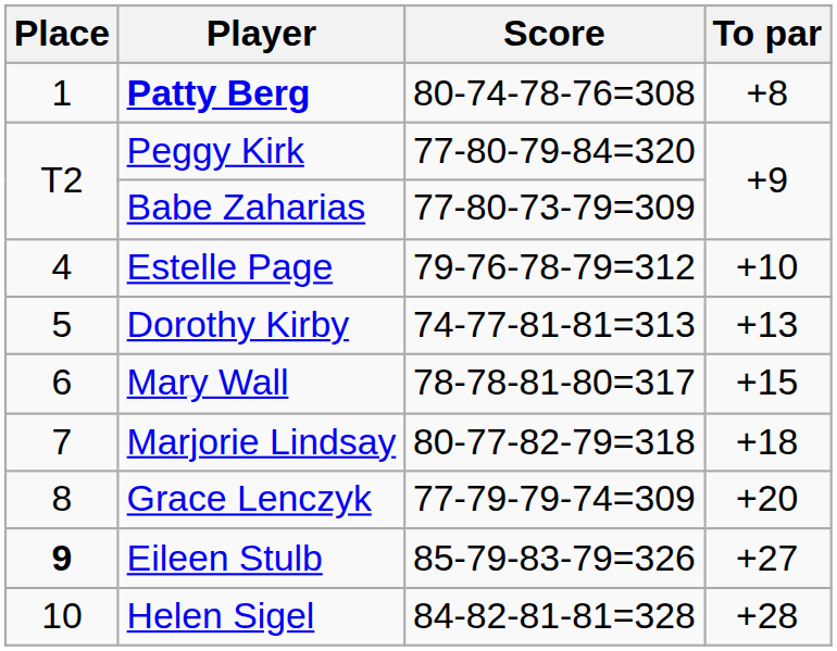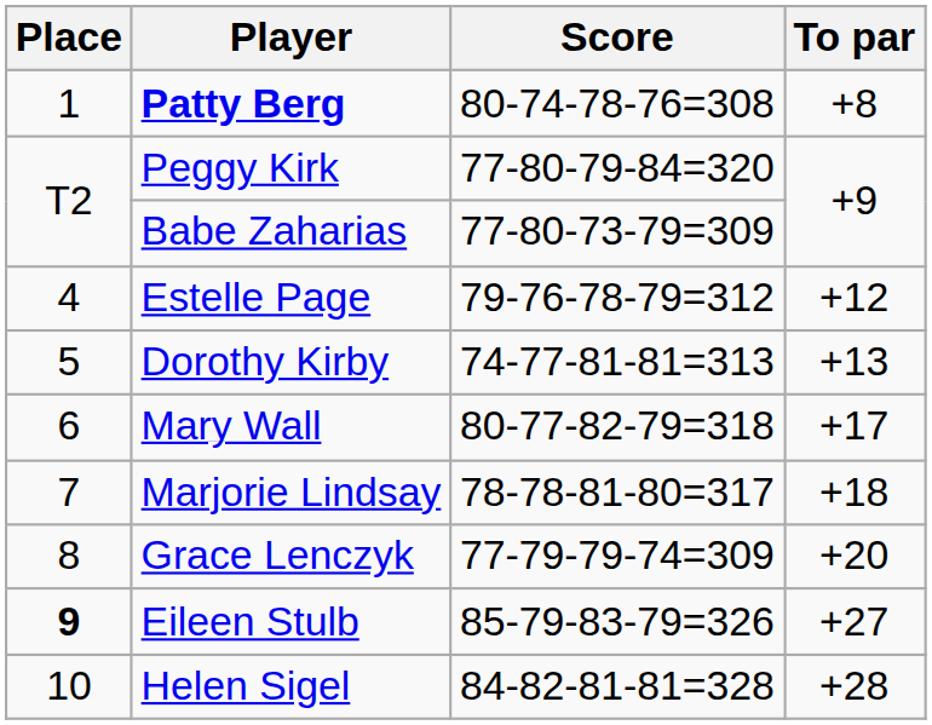Estelle Page | To par: +10 -> +12
Mary Wall | Score: 78-78-81-80=317 -> 80-77-82-79=318
Mary Wall | To par: +15 -> +17
Marjorie Lindsay | Score: 80-77-82-79=318 -> 78-78-81-80=317
